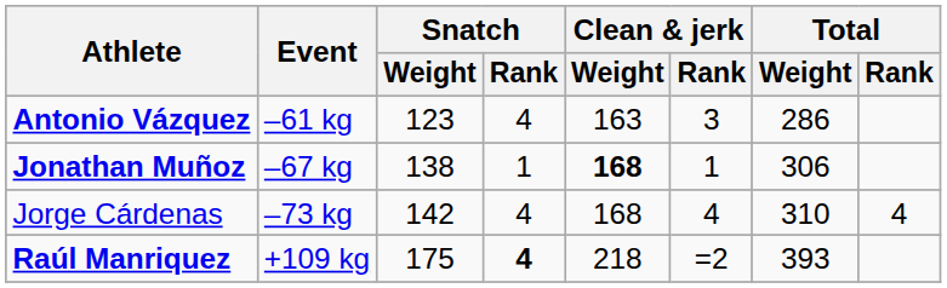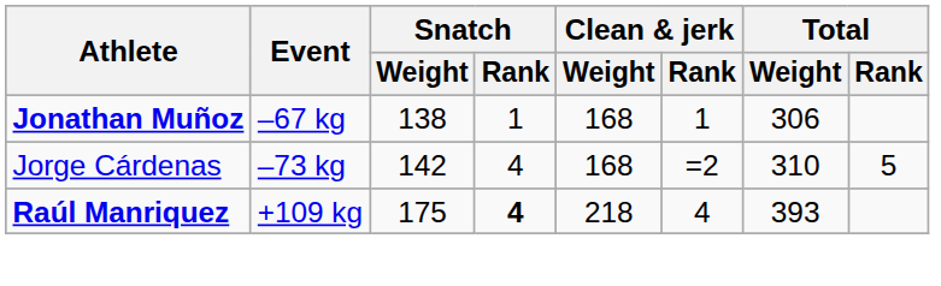- row: Antonio Vázquez | –61 kg | 123 | 4 | 163 | 3 | 286
Jonathan Muñoz | Clean & jerk / Weight: bold -> normal
Jorge Cárdenas | Clean & jerk / Rank: 4 -> =2
Jorge Cárdenas | Total / Rank: 4 -> 5
Raúl Manriquez | Clean & jerk / Rank: =2 -> 4
